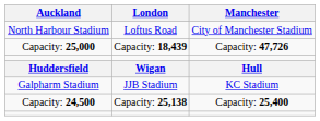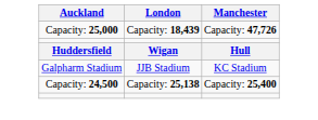- row: North Harbour Stadium | Loftus Road | City of Manchester Stadium
